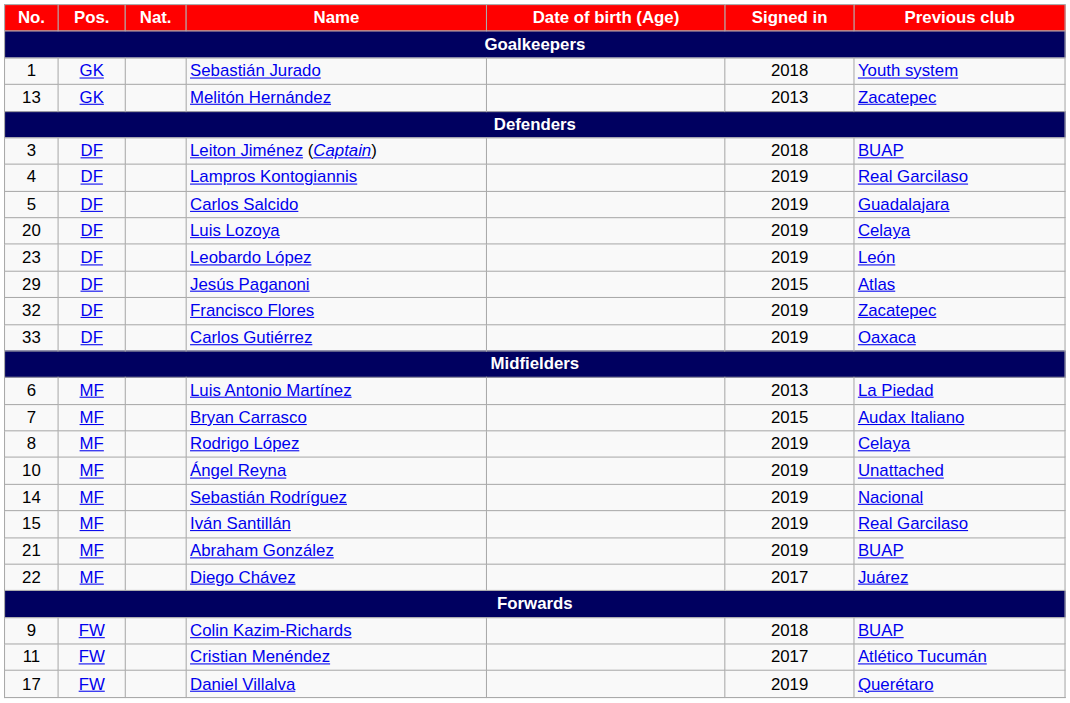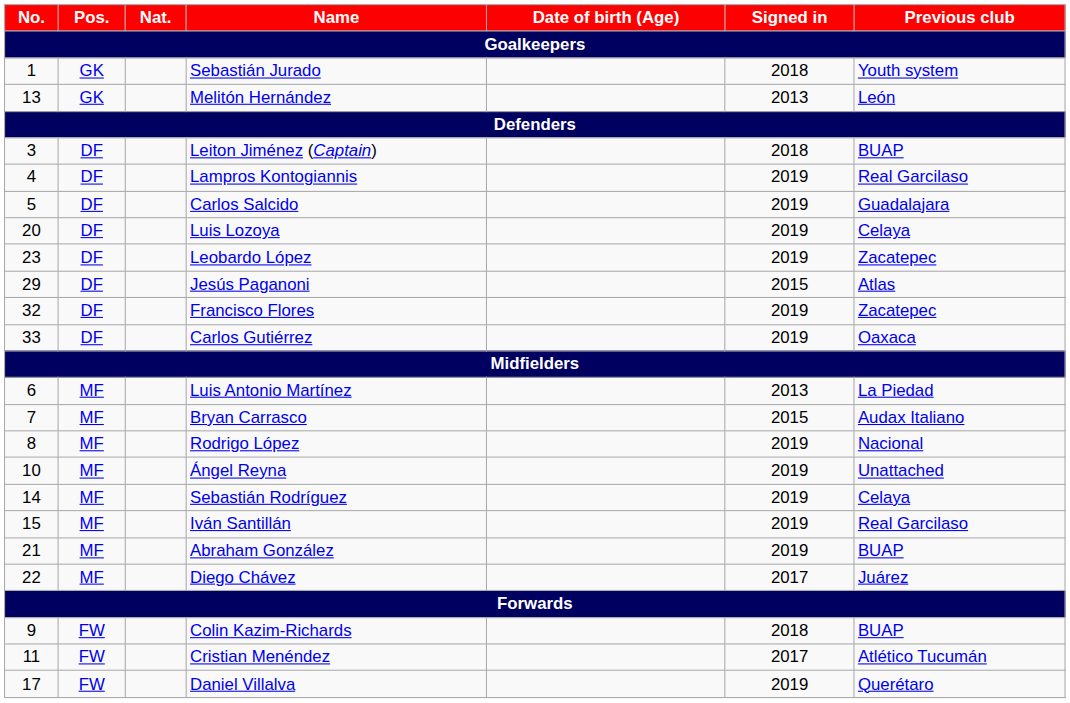Melitón Hernández | Previous club: Zacatepec -> León
Leobardo López | Previous club: León -> Zacatepec
Rodrigo López | Previous club: Celaya -> Nacional
Sebastián Rodríguez | Previous club: Nacional -> Celaya
